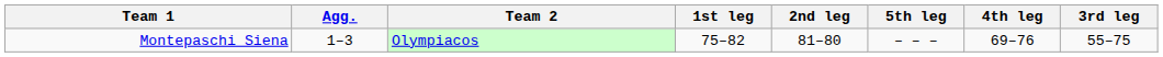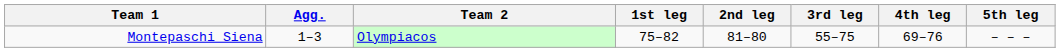columns swapped: 3rd leg <-> 5th leg
